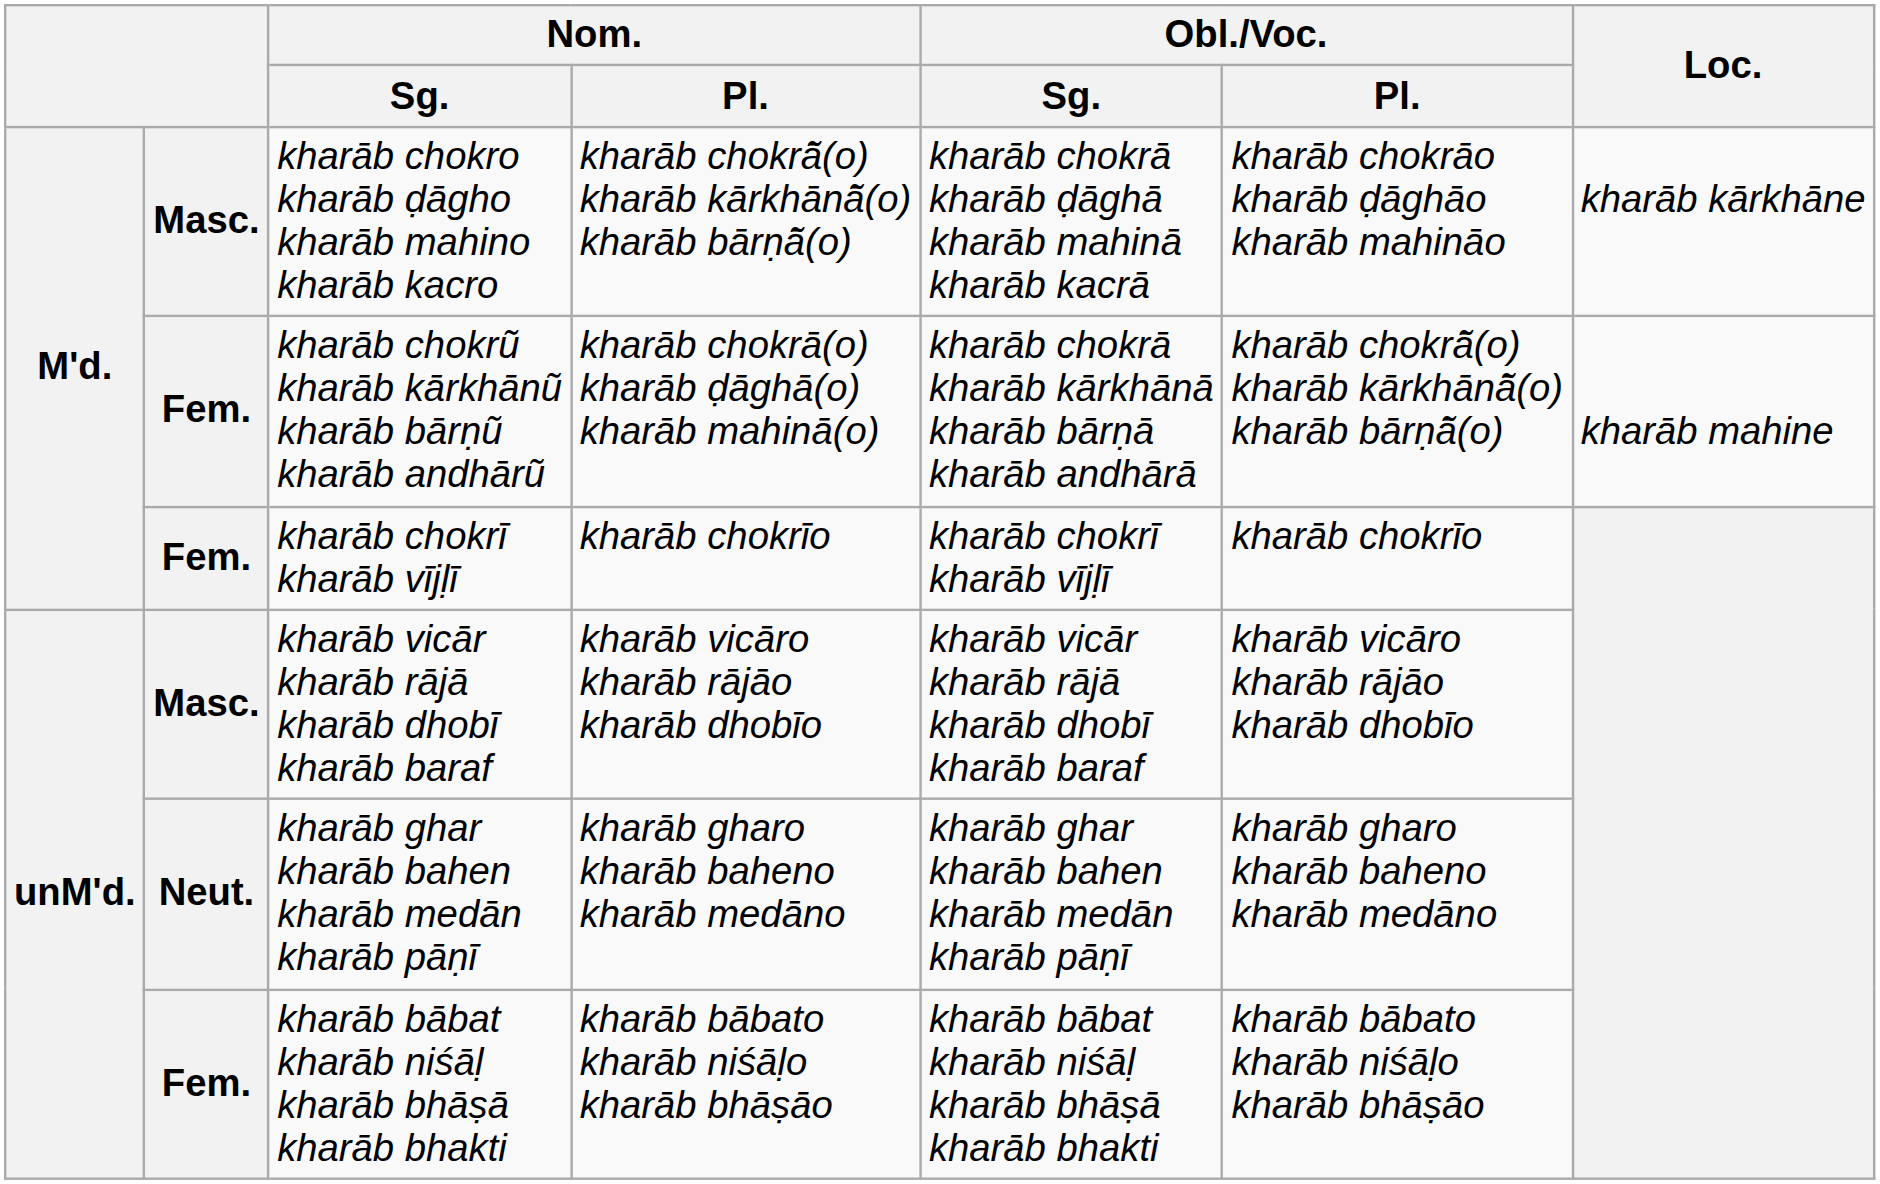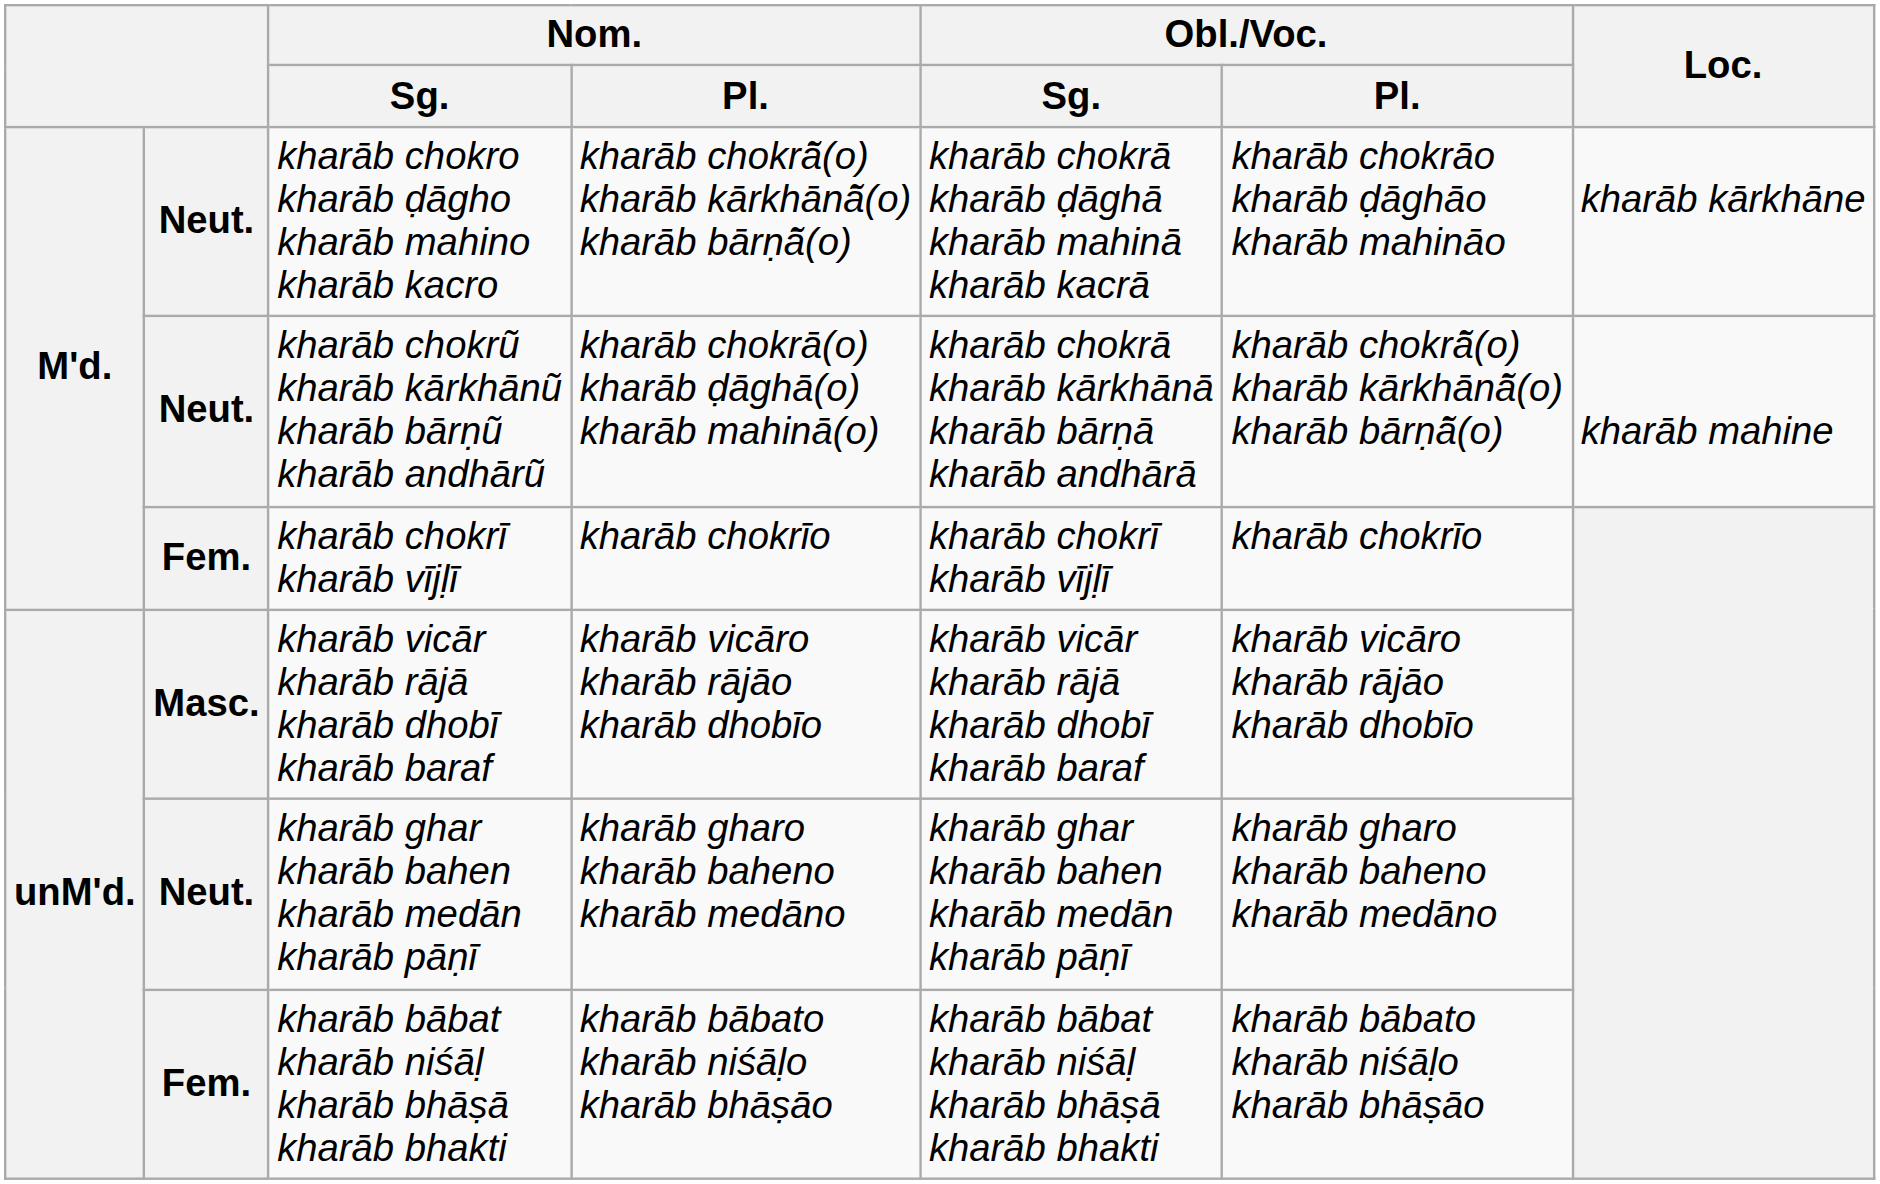kharāb chokro kharāb ḍāgho kharāb mahino kharāb kacro | column 2: Masc. -> Neut.
kharāb chokrũ kharāb kārkhānũ kharāb bārṇũ kharāb andhārũ | column 2: Fem. -> Neut.
